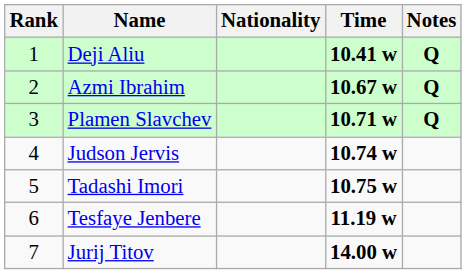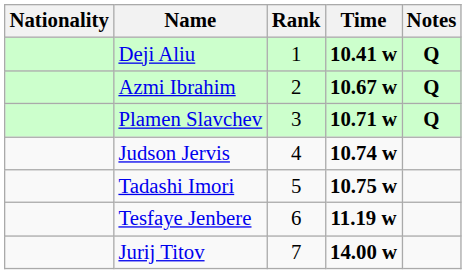columns swapped: Rank <-> Nationality
